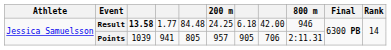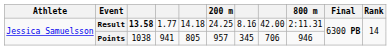Result | column 5: 84.48 -> 14.18
Result | column 7: 6.18 -> 8.16
Result | 800 m: 946 -> 2:11.31
Points | column 3: 1039 -> 1038
Points | column 7: 905 -> 345
Points | 800 m: 2:11.31 -> 946
